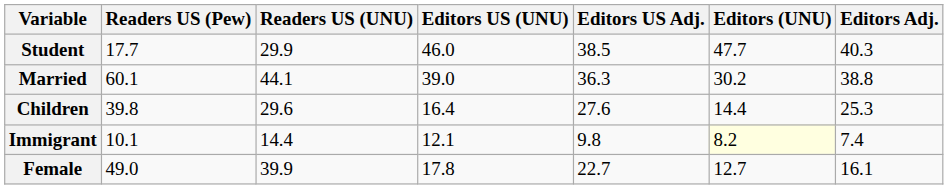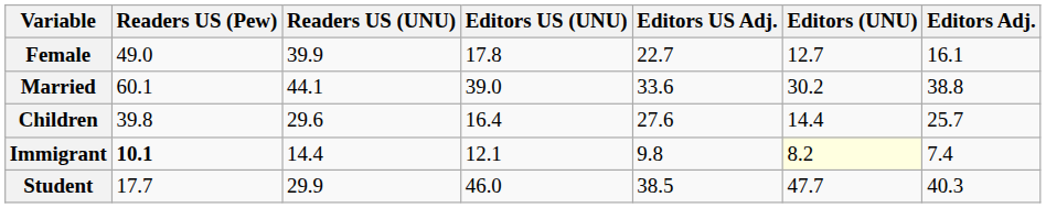rows swapped: Female <-> Student
Married | Editors US Adj.: 36.3 -> 33.6
Children | Editors Adj.: 25.3 -> 25.7
Immigrant | Readers US (Pew): normal -> bold
